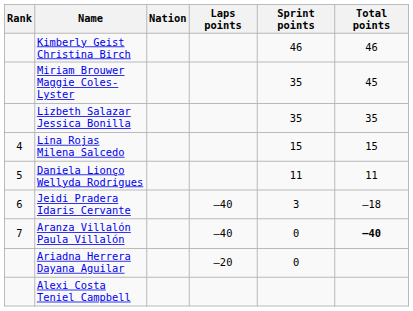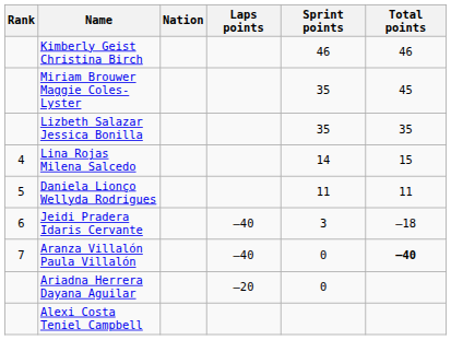Lina Rojas Milena Salcedo | Sprint points: 15 -> 14
